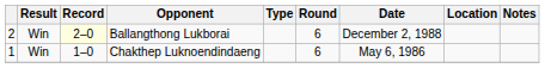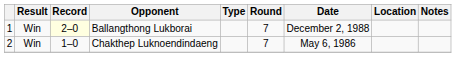Ballangthong Lukborai | column 1: 2 -> 1
Ballangthong Lukborai | Round: 6 -> 7
Chakthep Luknoendindaeng | column 1: 1 -> 2
Chakthep Luknoendindaeng | Round: 6 -> 7
